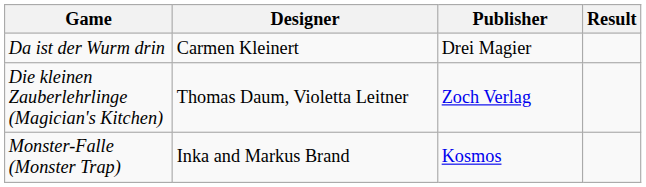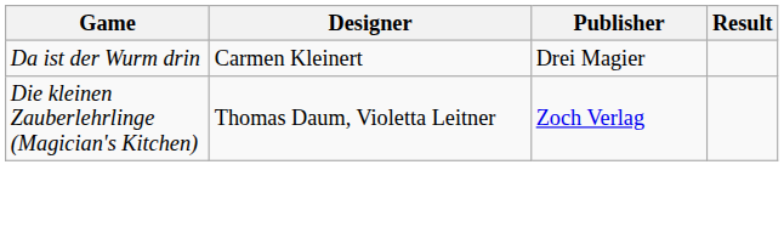- row: Monster-Falle (Monster Trap) | Inka and Markus Brand | Kosmos
